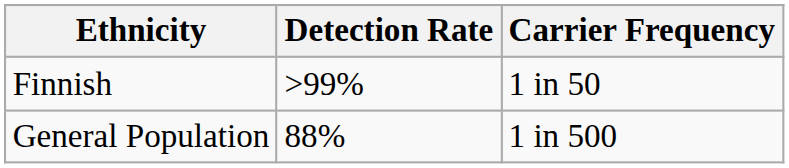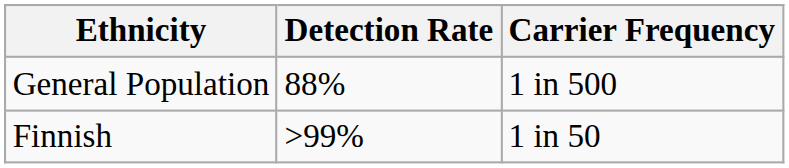rows swapped: Finnish <-> General Population
